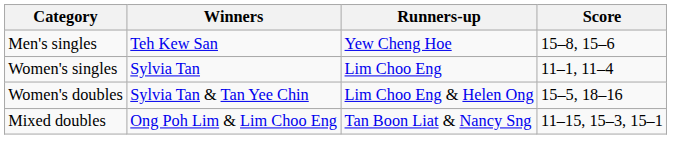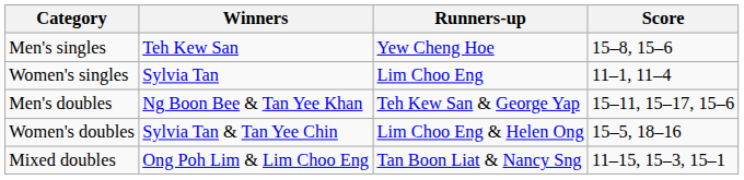+ row: Men's doubles | Ng Boon Bee & Tan Yee Khan | Teh Kew San & George Yap | 15–11, 15–17, 15–6
